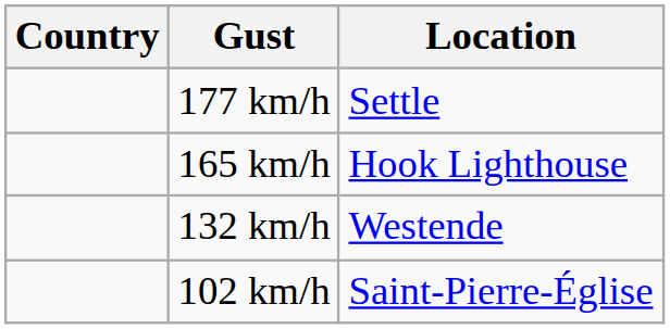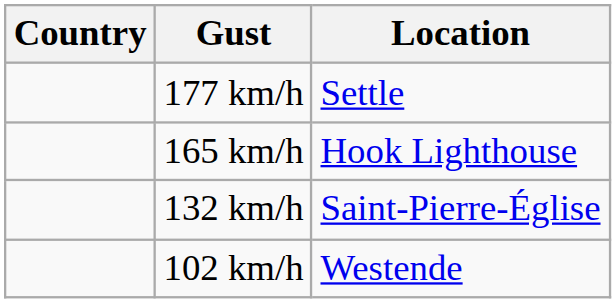132 km/h | Location: Westende -> Saint-Pierre-Église
102 km/h | Location: Saint-Pierre-Église -> Westende
